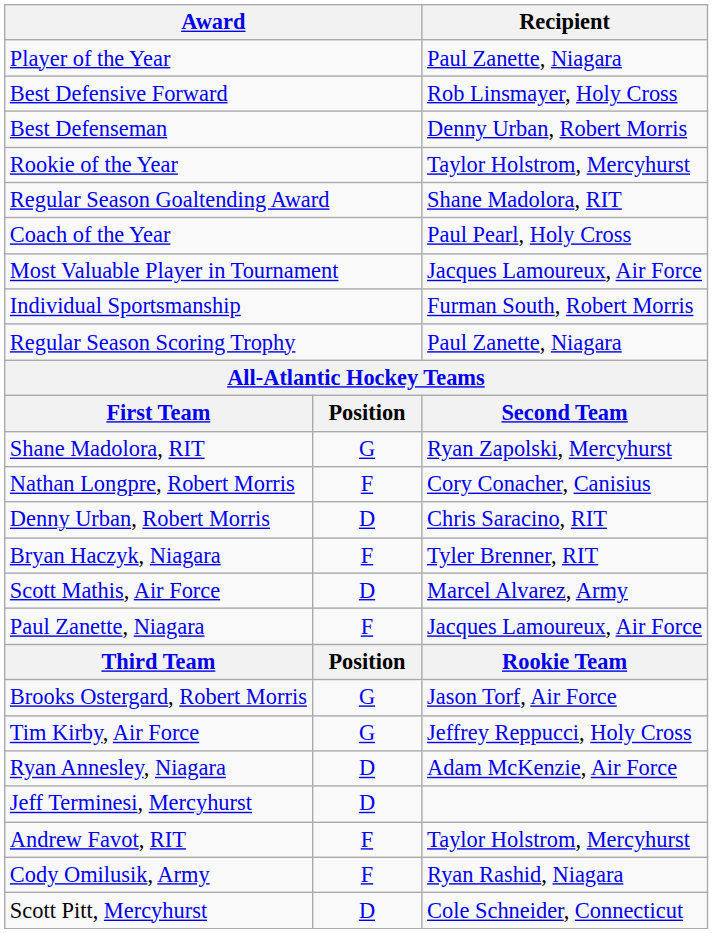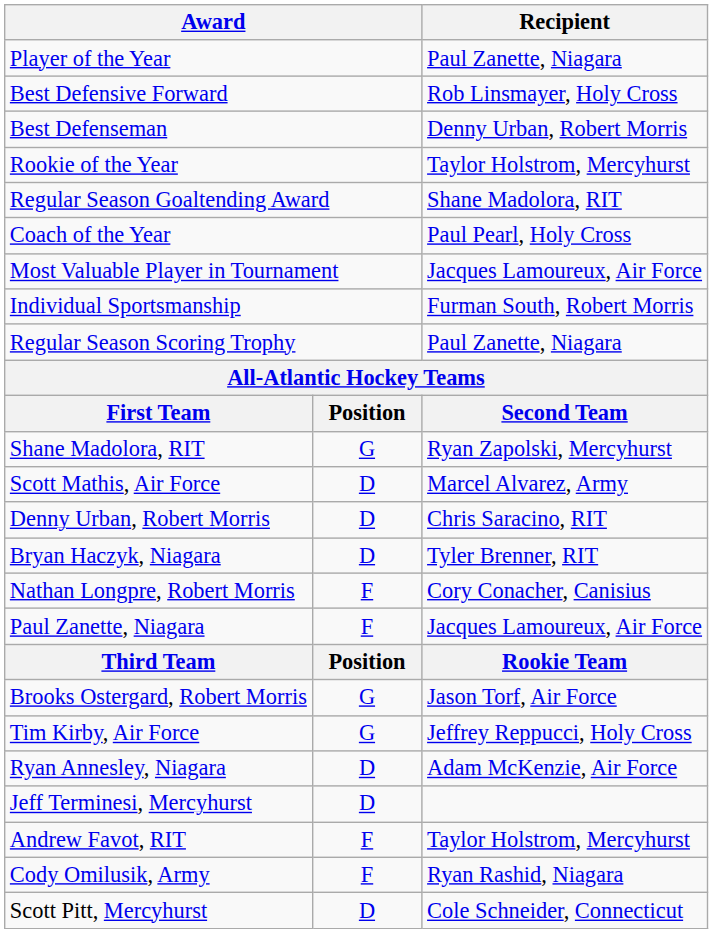rows swapped: Scott Mathis, Air Force <-> Nathan Longpre, Robert Morris
Bryan Haczyk, Niagara | column 2: F -> D
